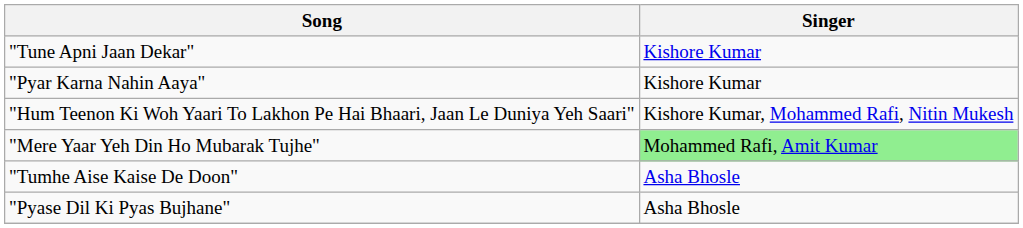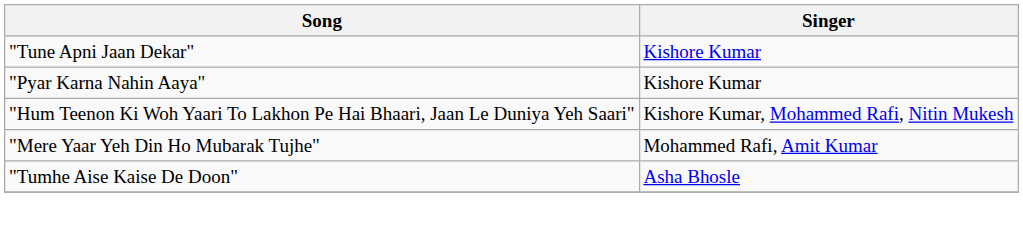"Mere Yaar Yeh Din Ho Mubarak Tujhe" | Singer: lightgreen background -> no background
- row: "Pyase Dil Ki Pyas Bujhane" | Asha Bhosle
